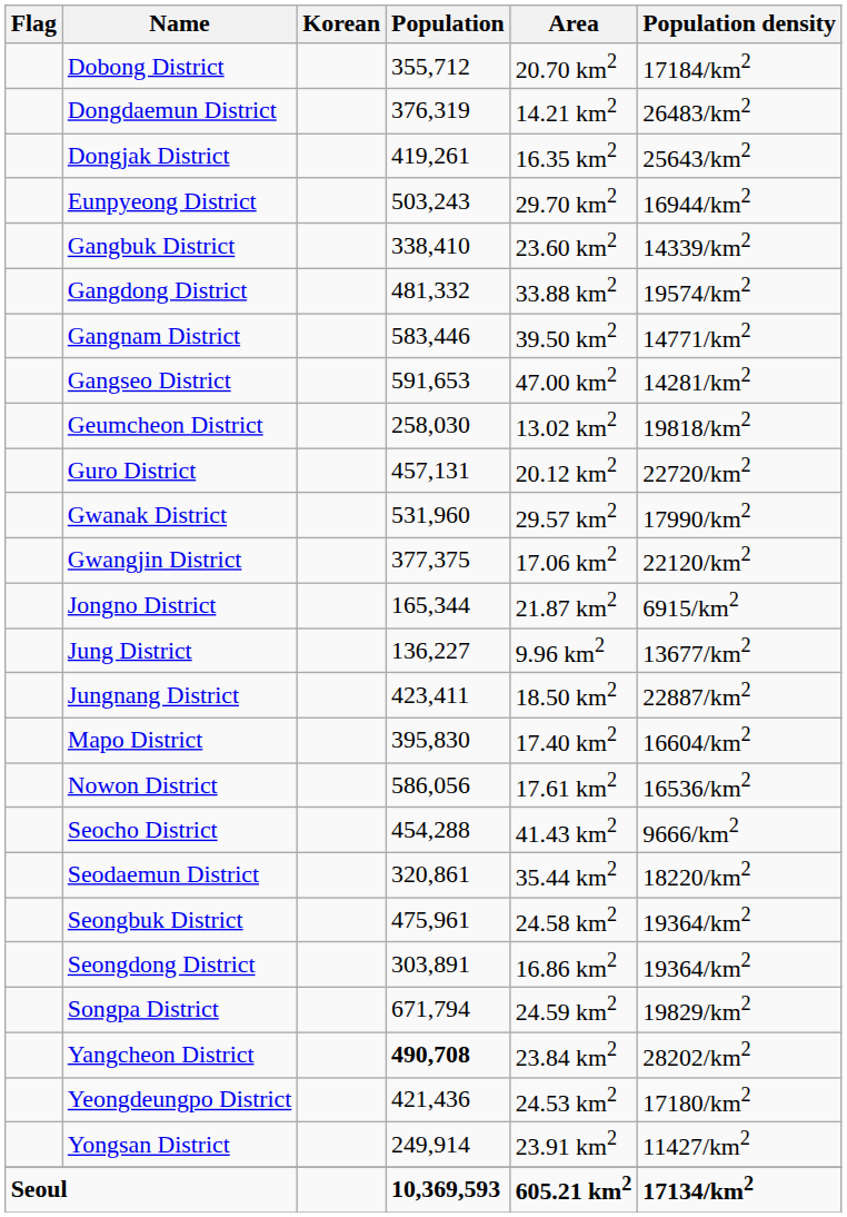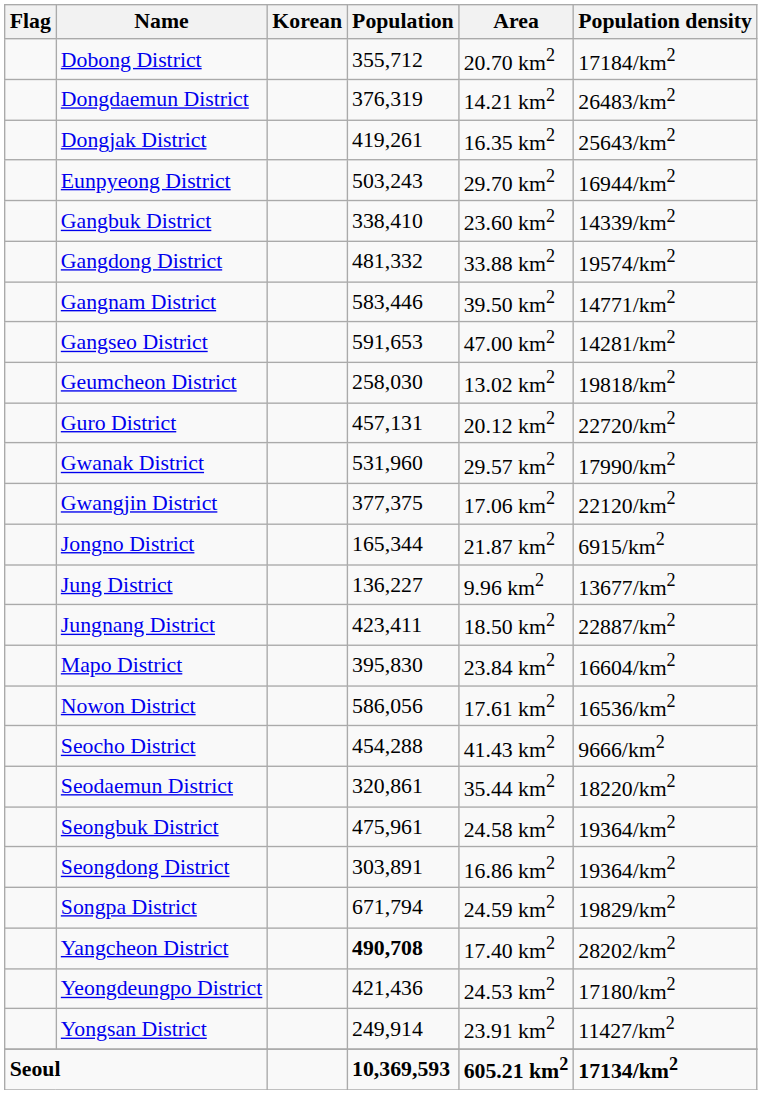Mapo District | Area: 17.40 km2 -> 23.84 km2
Yangcheon District | Area: 23.84 km2 -> 17.40 km2
